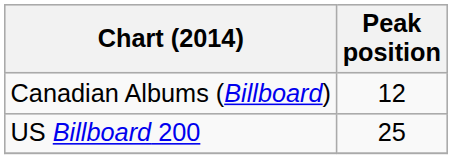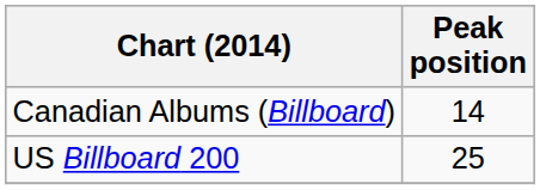Canadian Albums (Billboard) | Peak position: 12 -> 14
